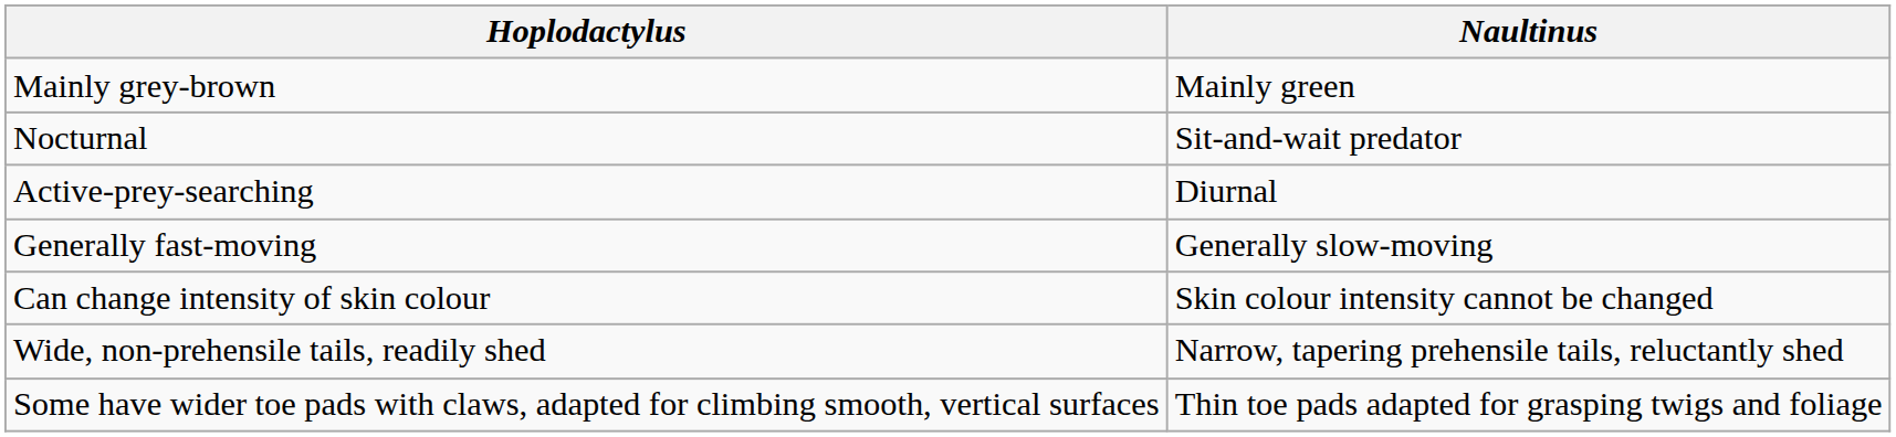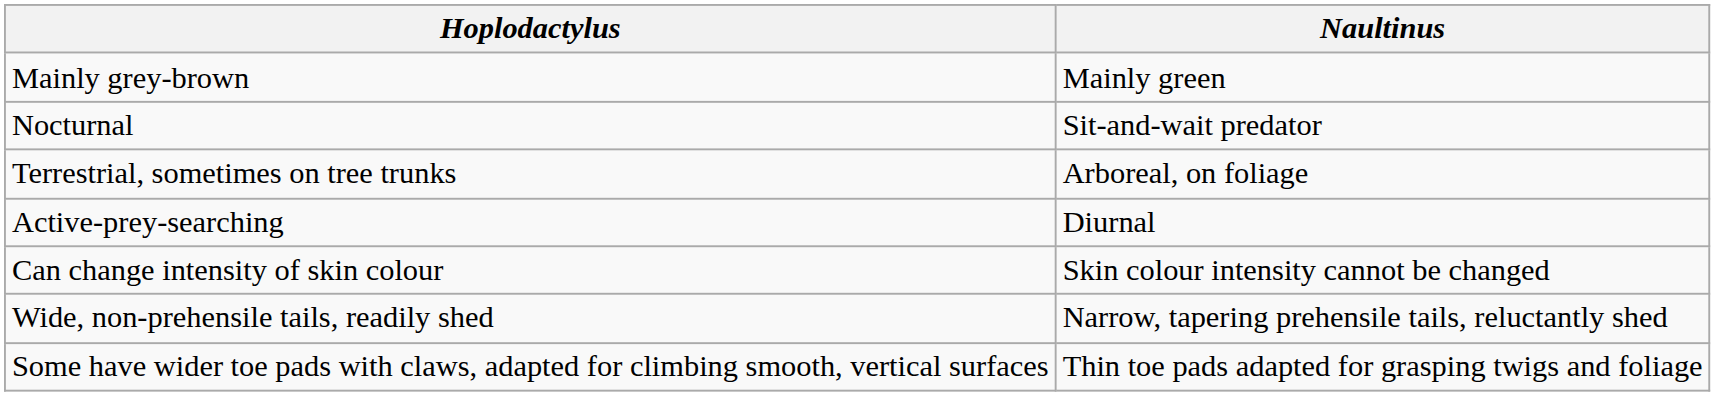+ row: Terrestrial, sometimes on tree trunks | Arboreal, on foliage
- row: Generally fast-moving | Generally slow-moving
